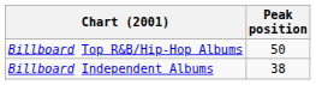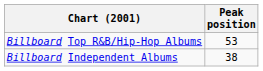Billboard Top R&B/Hip-Hop Albums | Peak position: 50 -> 53
